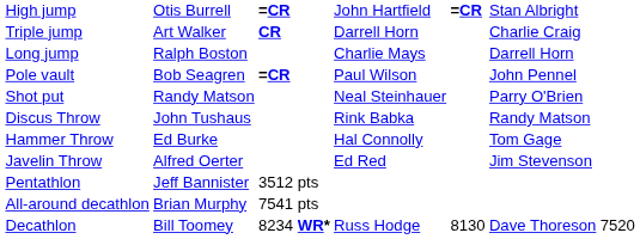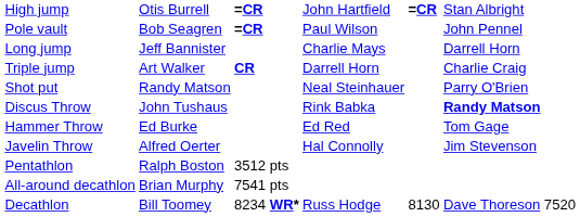rows swapped: Pole vault <-> Triple jump
Long jump | column 2: Ralph Boston -> Jeff Bannister
Discus Throw | column 6: normal -> bold
Hammer Throw | column 4: Hal Connolly -> Ed Red
Javelin Throw | column 4: Ed Red -> Hal Connolly
Pentathlon | column 2: Jeff Bannister -> Ralph Boston
